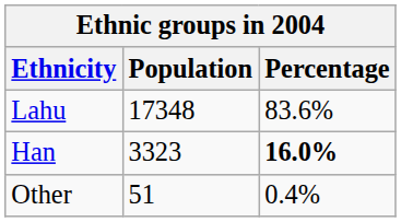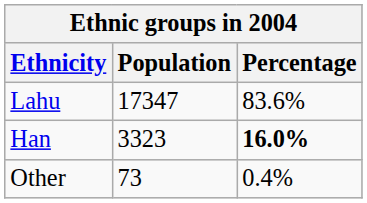Lahu | Population: 17348 -> 17347
Other | Population: 51 -> 73
